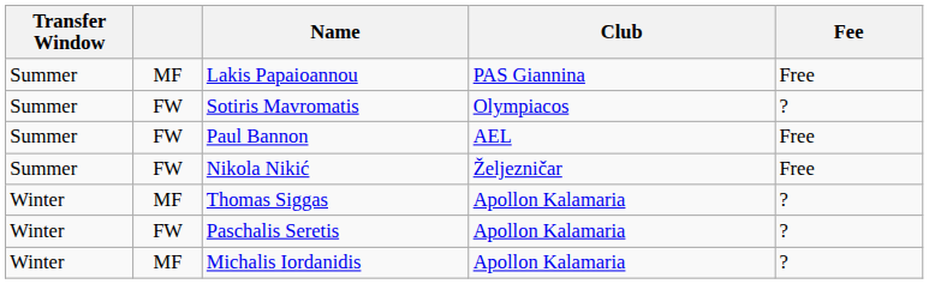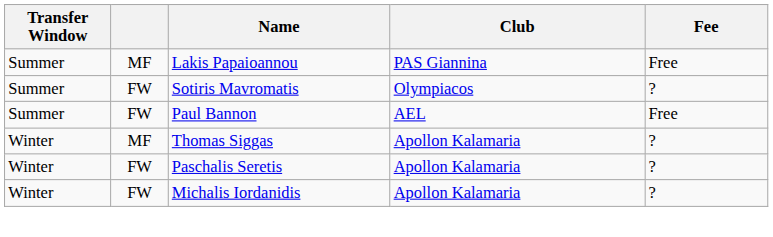- row: Summer | FW | Nikola Nikić | Željezničar | Free
Michalis Iordanidis | column 2: MF -> FW
